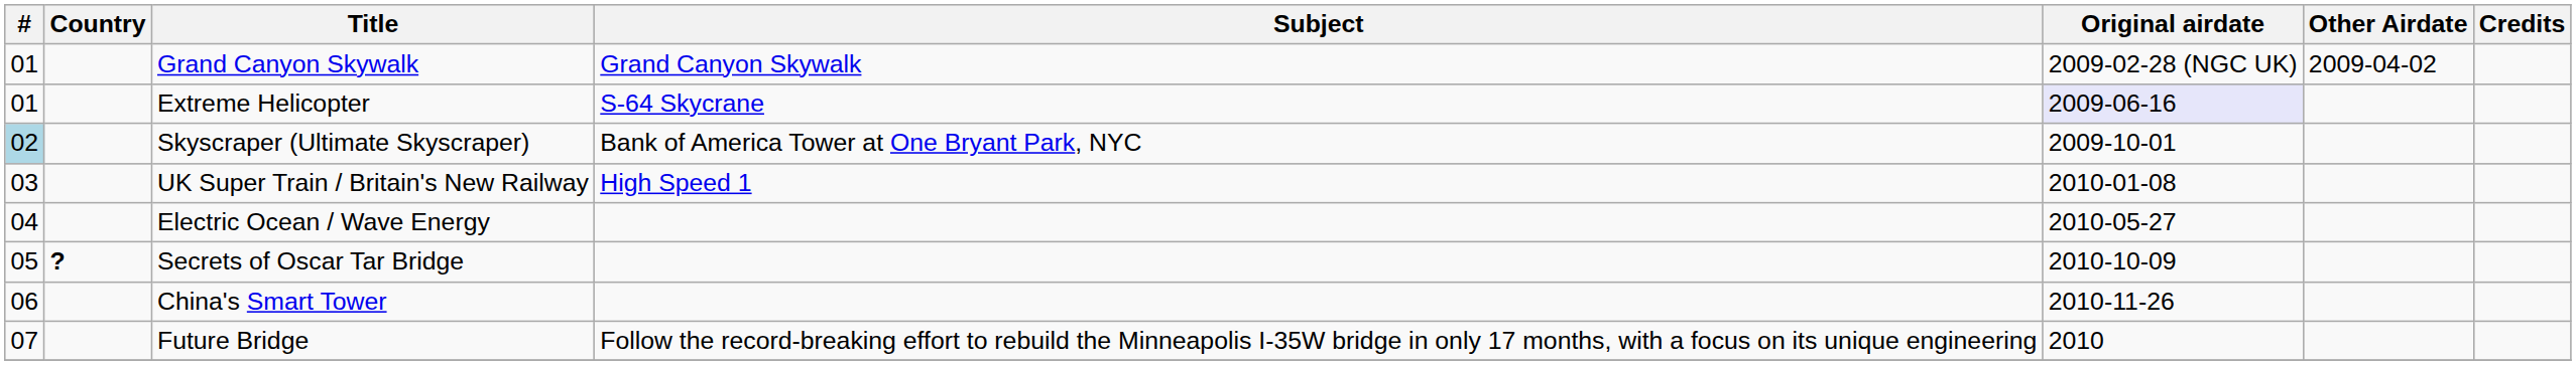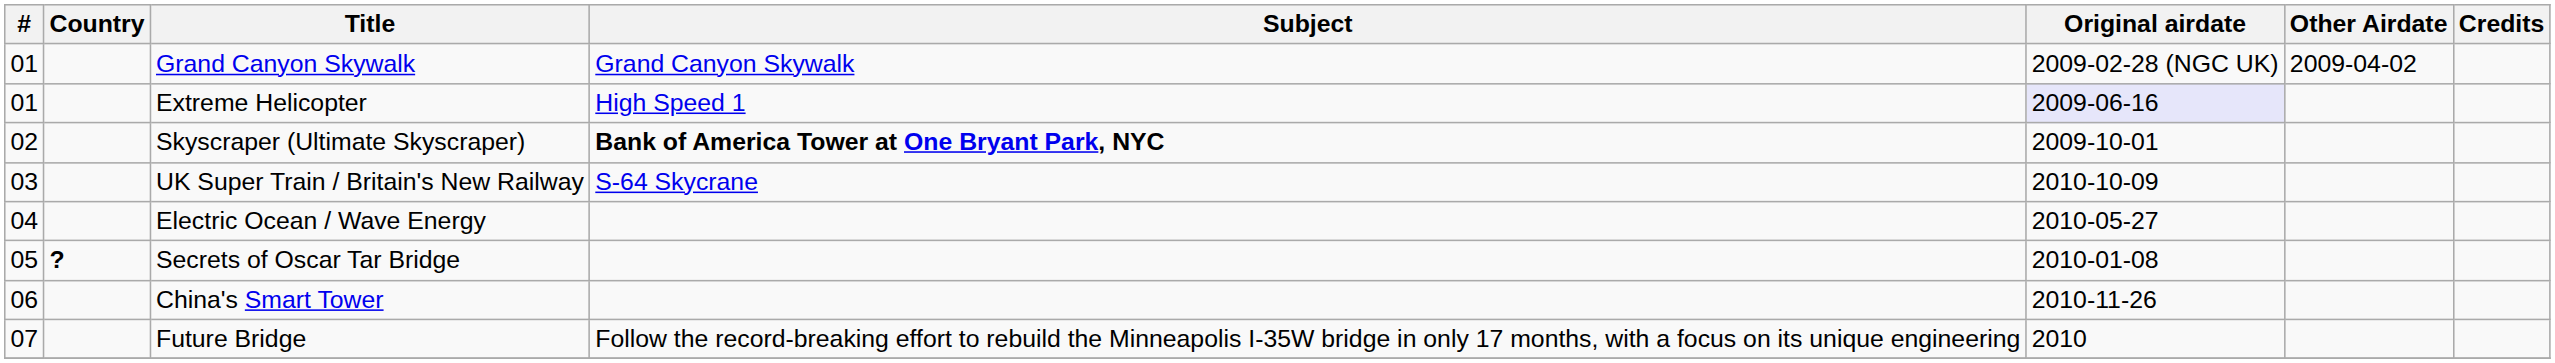Extreme Helicopter | Subject: S-64 Skycrane -> High Speed 1
Skyscraper (Ultimate Skyscraper) | #: lightblue background -> no background
Skyscraper (Ultimate Skyscraper) | Subject: normal -> bold
UK Super Train / Britain's New Railway | Subject: High Speed 1 -> S-64 Skycrane
UK Super Train / Britain's New Railway | Original airdate: 2010-01-08 -> 2010-10-09
Secrets of Oscar Tar Bridge | Original airdate: 2010-10-09 -> 2010-01-08
